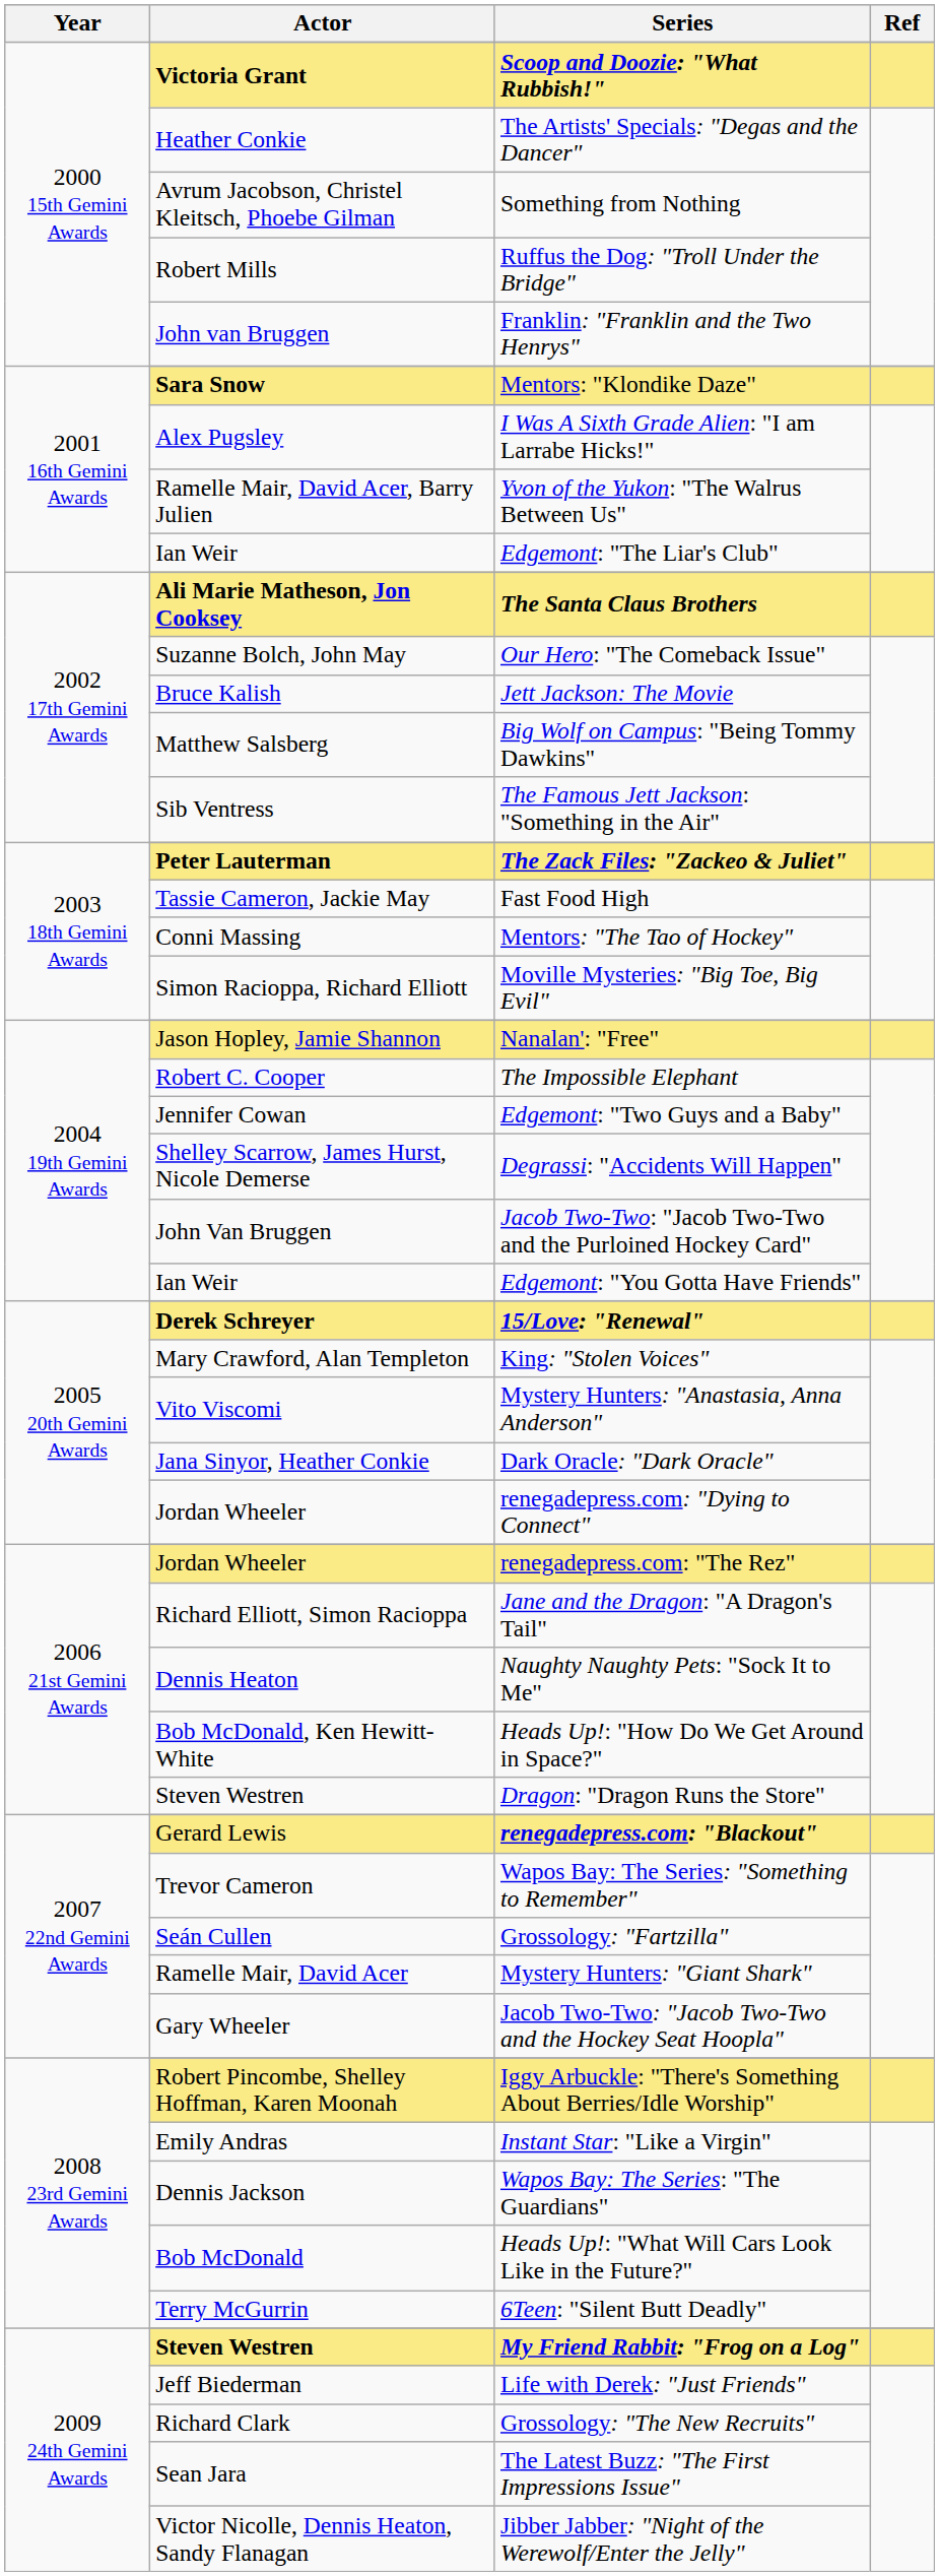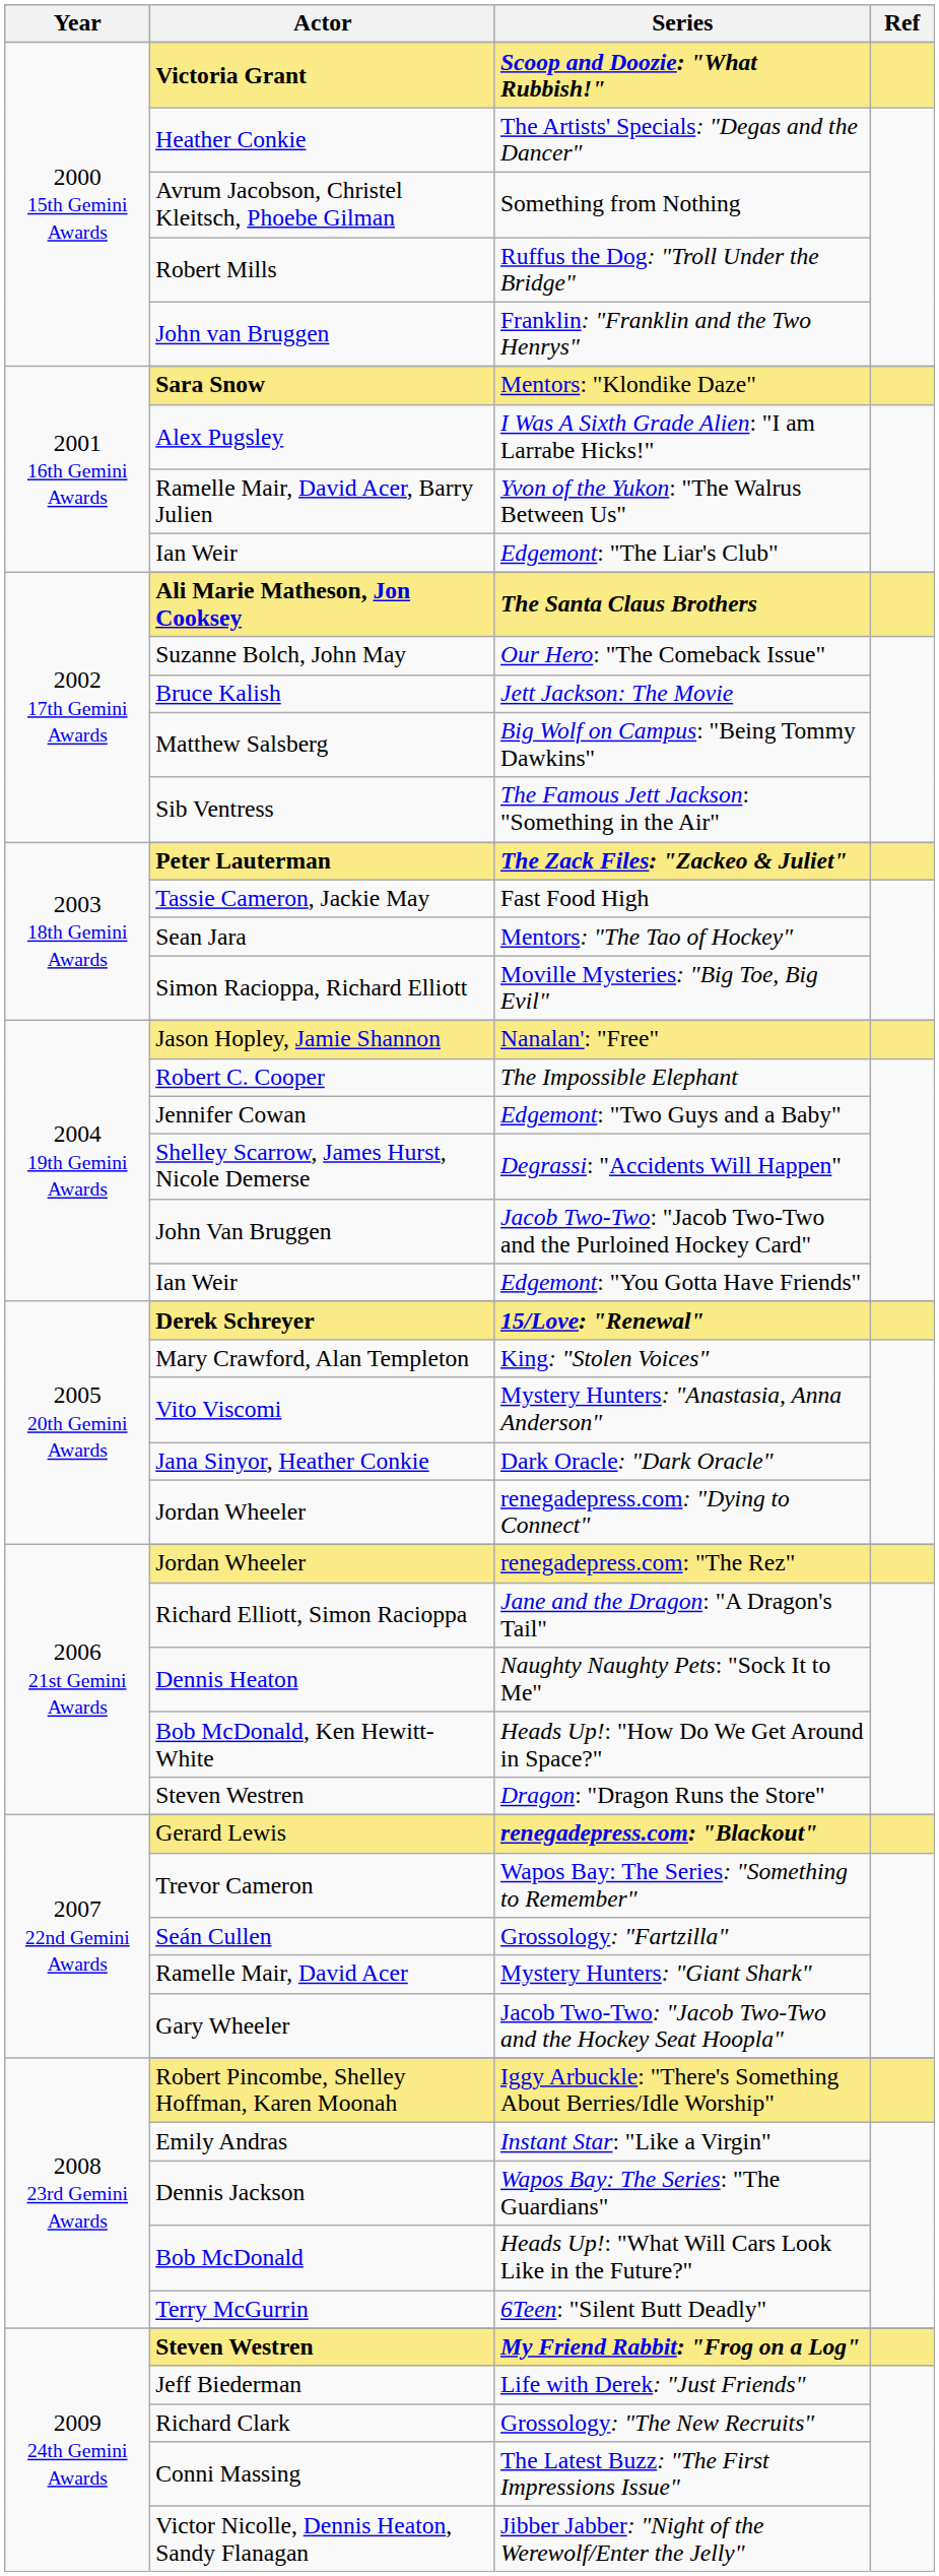Mentors: "The Tao of Hockey" | Actor: Conni Massing -> Sean Jara
The Latest Buzz: "The First Impressions Issue" | Actor: Sean Jara -> Conni Massing
